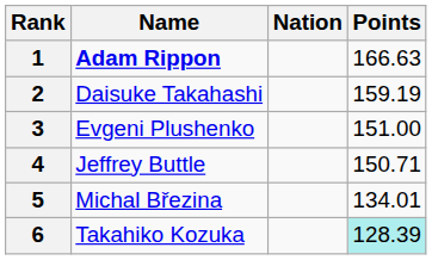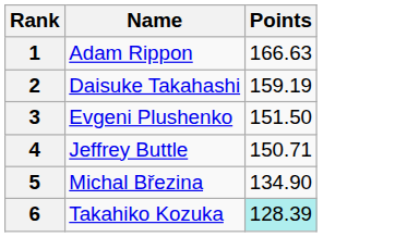- column: Nation
1 | Name: bold -> normal
3 | Points: 151.00 -> 151.50
5 | Points: 134.01 -> 134.90
